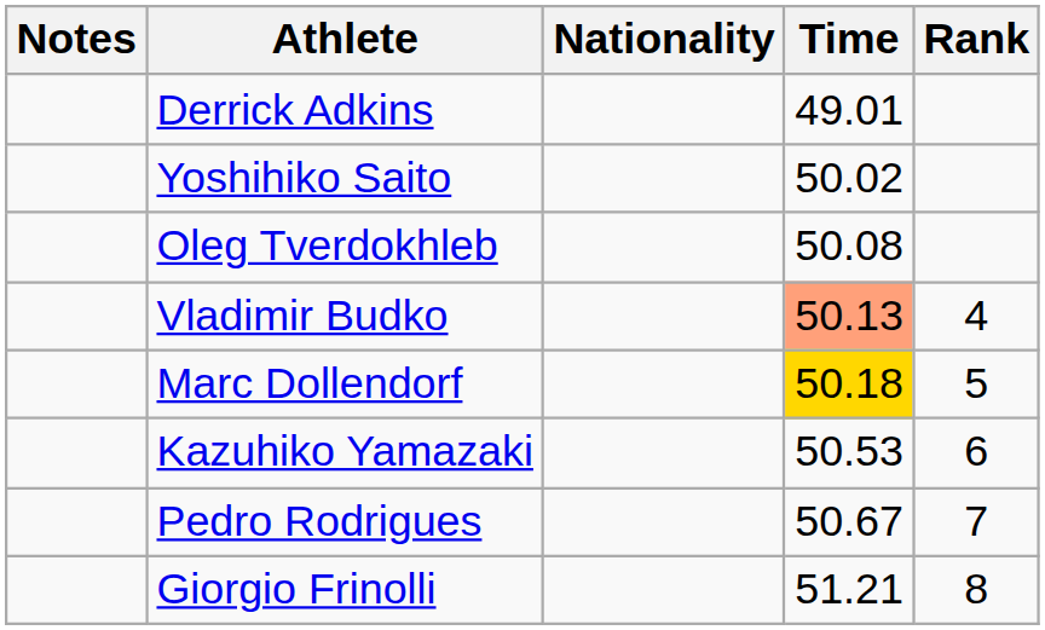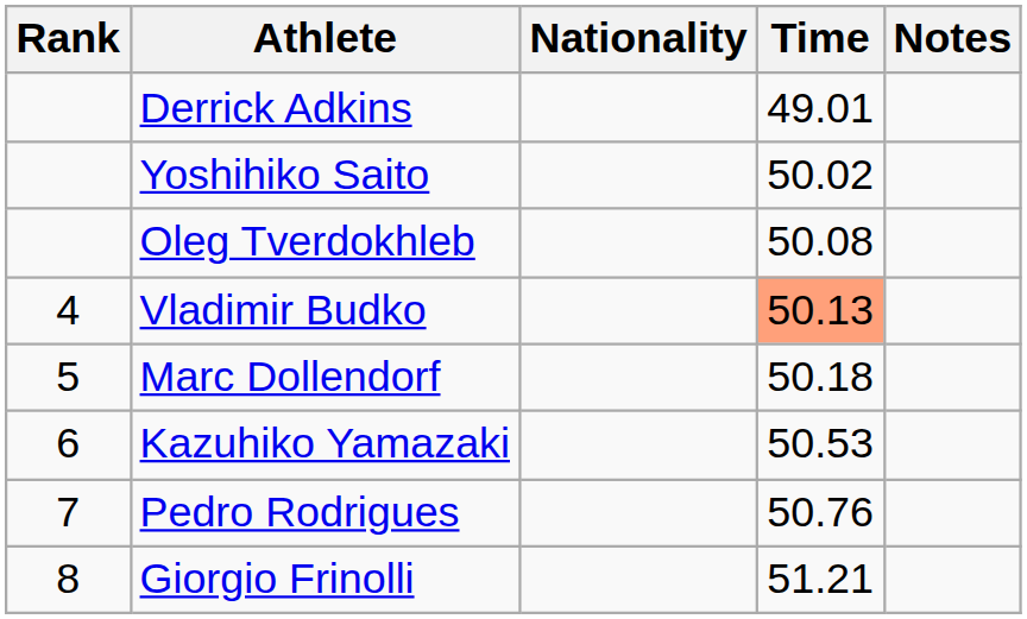columns swapped: Rank <-> Notes
Marc Dollendorf | Time: gold background -> no background
Pedro Rodrigues | Time: 50.67 -> 50.76
